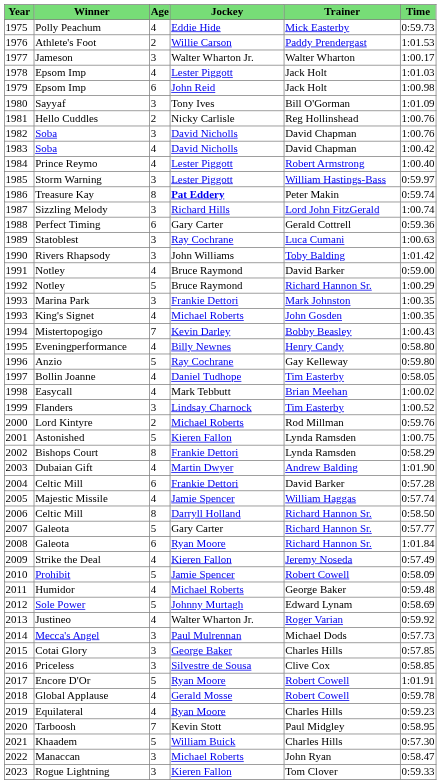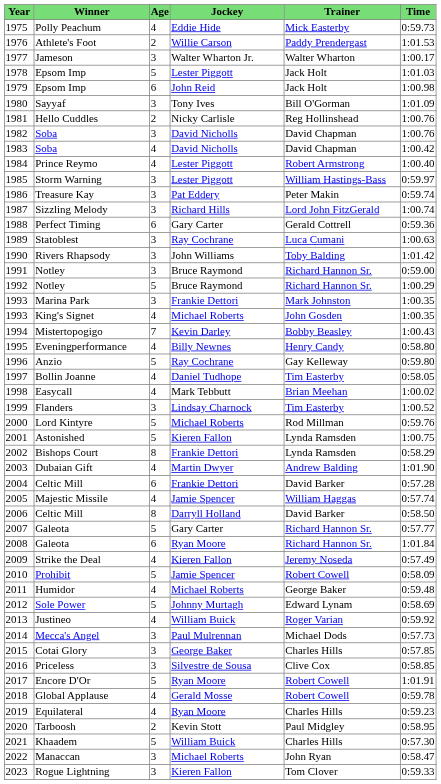1978 / Epsom Imp | Age: 4 -> 5
Treasure Kay | Age: 8 -> 3
Treasure Kay | Jockey: bold -> normal
1991 / Notley | Age: 4 -> 3
1991 / Notley | Trainer: David Barker -> Richard Hannon Sr.
Lord Kintyre | Age: 2 -> 5
2006 / Celtic Mill | Trainer: Richard Hannon Sr. -> David Barker
Justineo | Jockey: Walter Wharton Jr. -> William Buick
Tarboosh | Age: 7 -> 2
